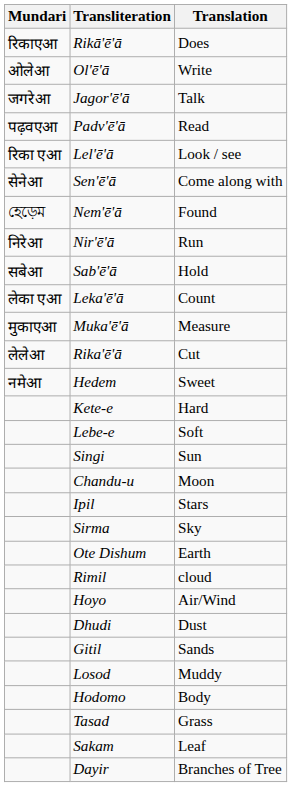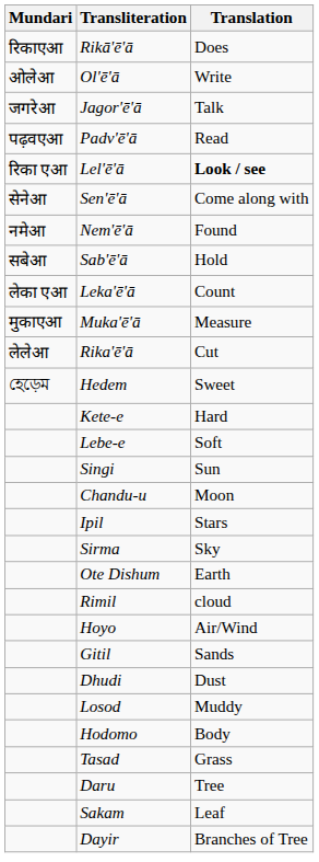Lel'ē'ā | Translation: normal -> bold
Nem'ē'ā | Mundari: হেড়েম -> नमेआ
- row: निरेआ | Nir'ē'ā | Run
Hedem | Mundari: नमेआ -> হেড়েম
rows swapped: Gitil <-> Dhudi
+ row: Daru | Tree
